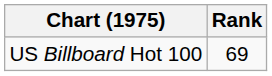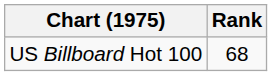US Billboard Hot 100 | Rank: 69 -> 68
